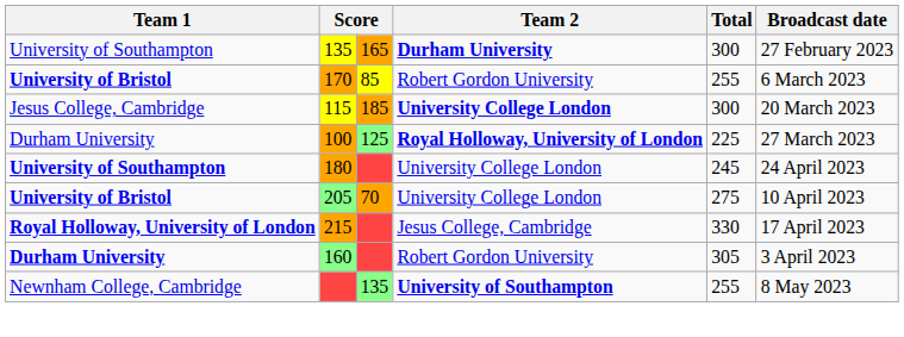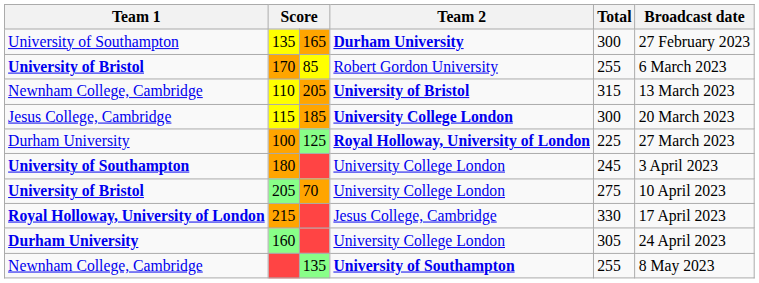+ row: Newnham College, Cambridge | 110 | 205 | University of Bristol | 315 | 13 March 2023
180 | Broadcast date: 24 April 2023 -> 3 April 2023
160 | Team 2: Robert Gordon University -> University College London
160 | Broadcast date: 3 April 2023 -> 24 April 2023
